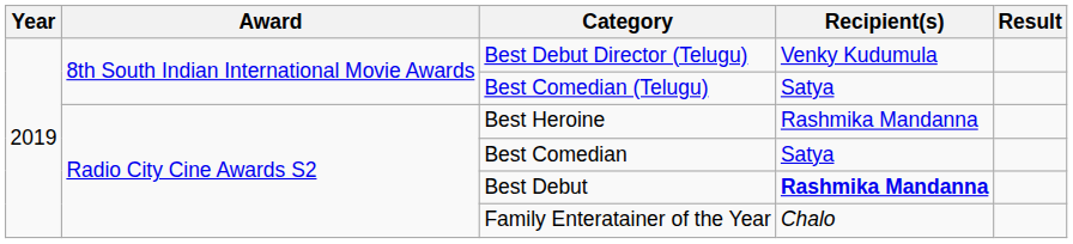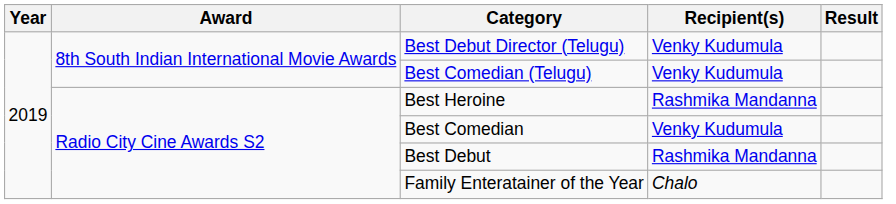Best Comedian (Telugu) | Recipient(s): Satya -> Venky Kudumula
Best Comedian | Recipient(s): Satya -> Venky Kudumula
Best Debut | Recipient(s): bold -> normal
